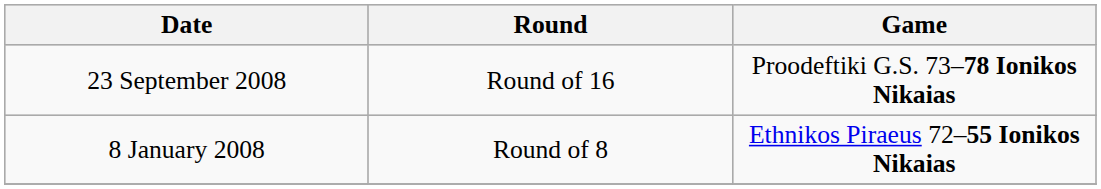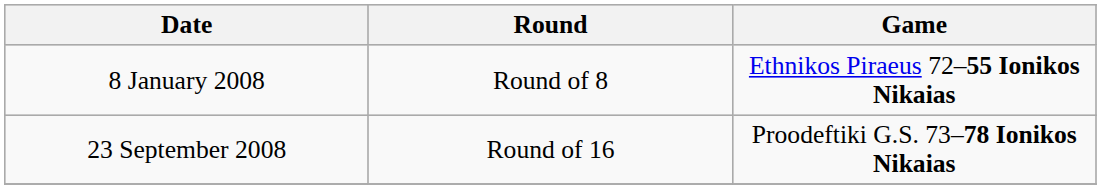rows swapped: 23 September 2008 <-> 8 January 2008
